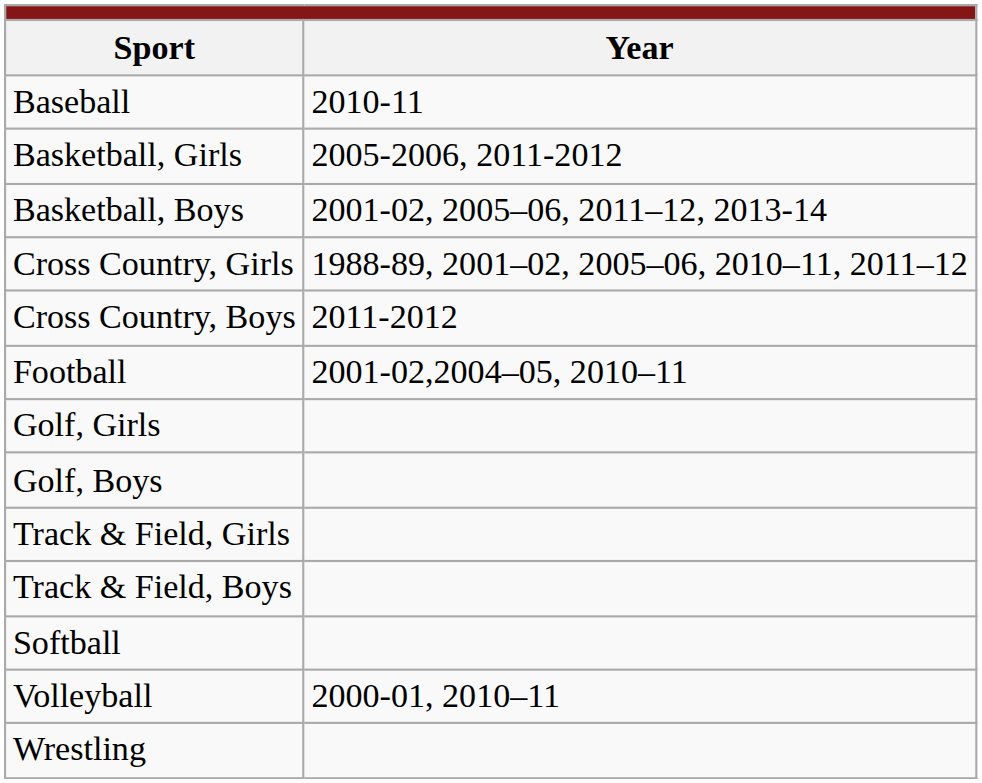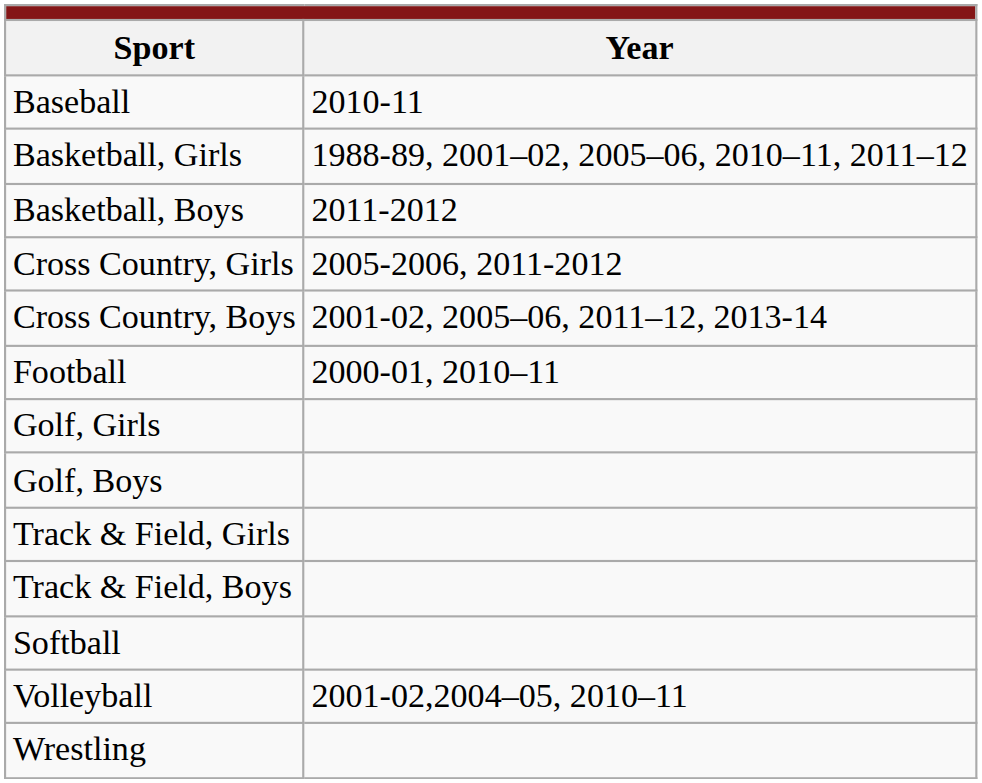Basketball, Girls | Year: 2005-2006, 2011-2012 -> 1988-89, 2001–02, 2005–06, 2010–11, 2011–12
Basketball, Boys | Year: 2001-02, 2005–06, 2011–12, 2013-14 -> 2011-2012
Cross Country, Girls | Year: 1988-89, 2001–02, 2005–06, 2010–11, 2011–12 -> 2005-2006, 2011-2012
Cross Country, Boys | Year: 2011-2012 -> 2001-02, 2005–06, 2011–12, 2013-14
Football | Year: 2001-02,2004–05, 2010–11 -> 2000-01, 2010–11
Volleyball | Year: 2000-01, 2010–11 -> 2001-02,2004–05, 2010–11
